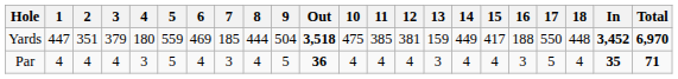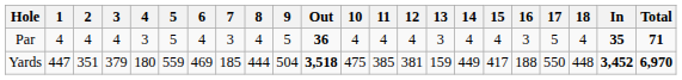rows swapped: Yards <-> Par
